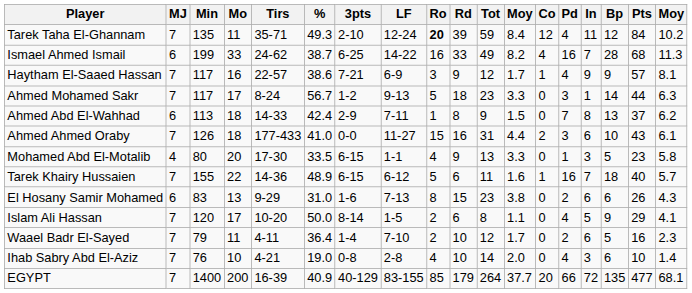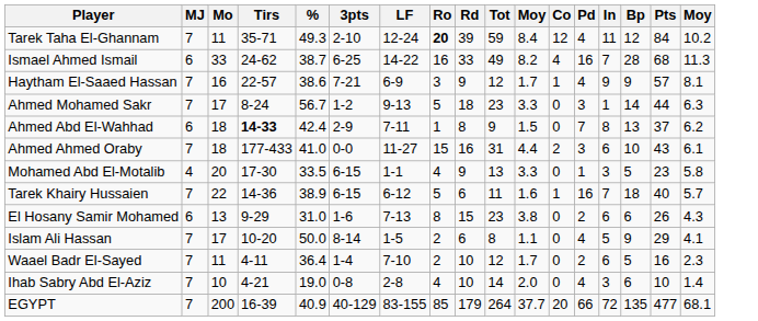- column: Min | 135 | 199 | 117 | 117 | 113 | 126 | 80 | 155 | 83 | 120 | 79 | 76 | 1400
Ahmed Abd El-Wahhad | Tirs: normal -> bold
Tarek Khairy Hussaien | %: 48.9 -> 38.9
